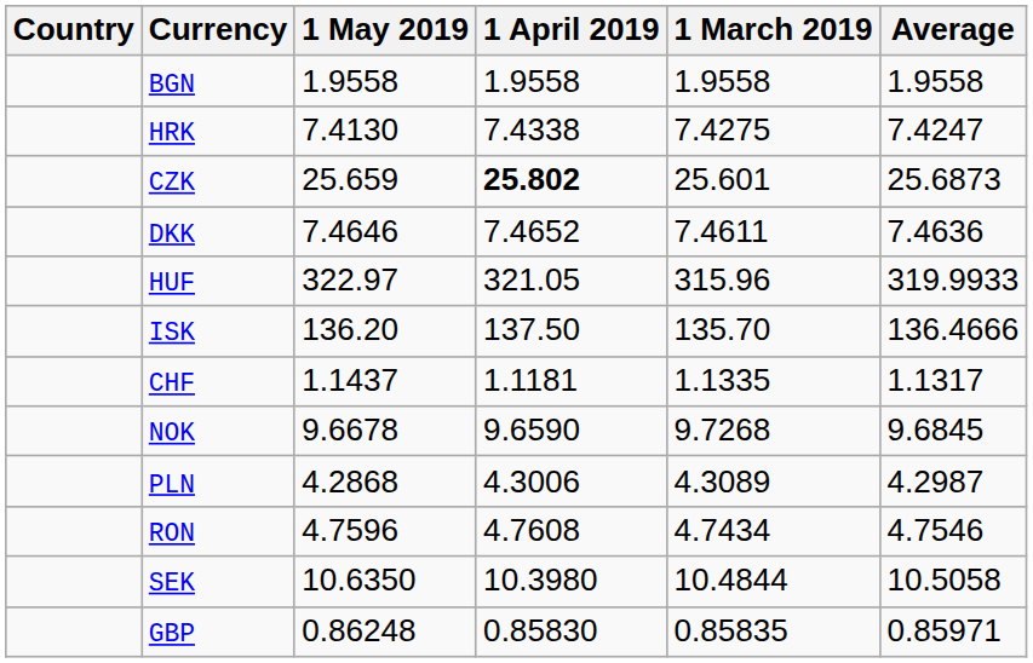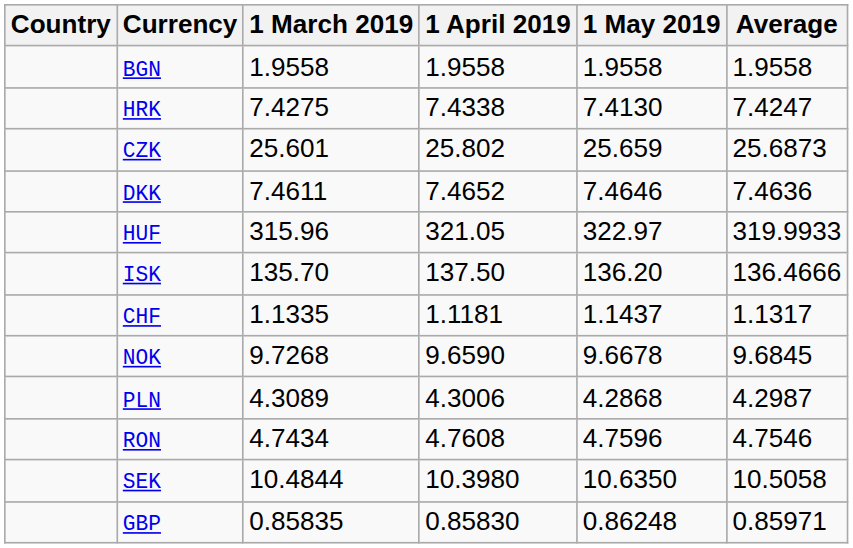columns swapped: 1 March 2019 <-> 1 May 2019
CZK | 1 April 2019: bold -> normal
